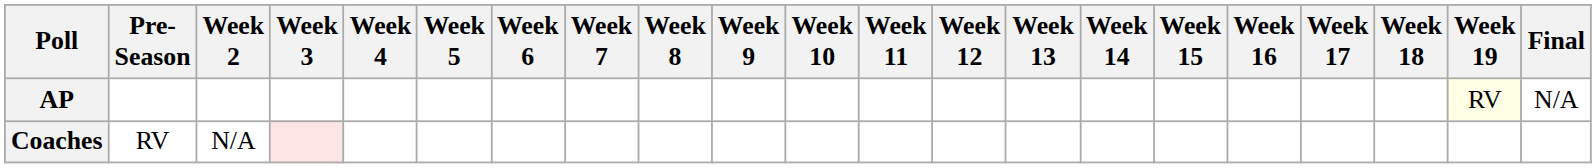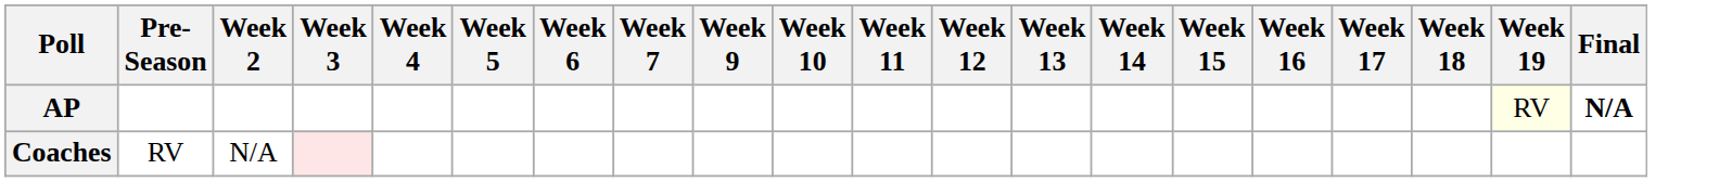- column: Week 8
AP | Final: normal -> bold
